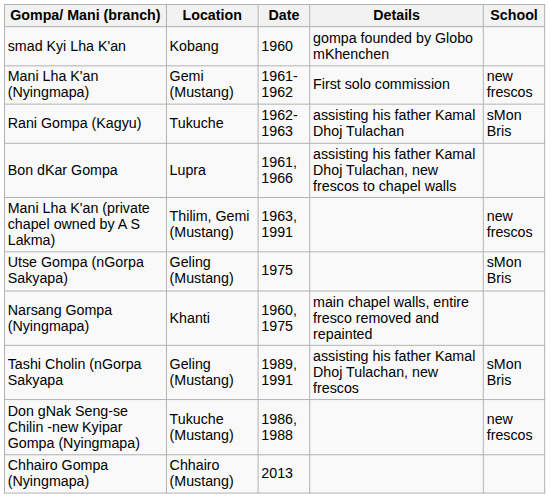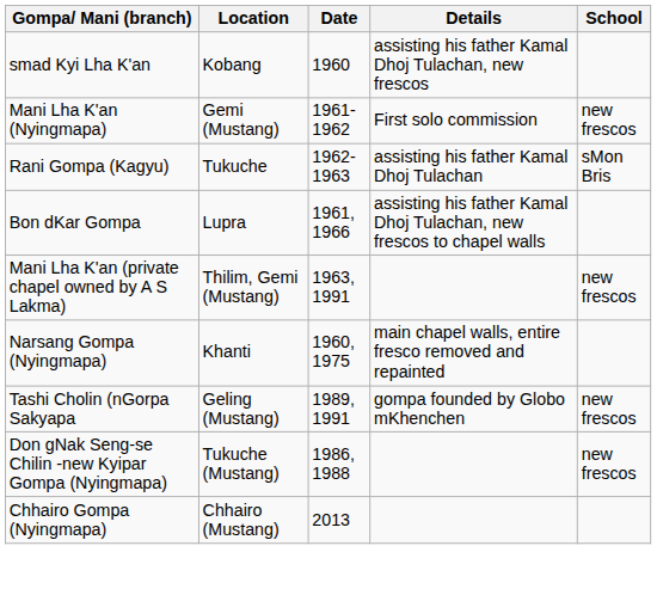smad Kyi Lha K'an | Details: gompa founded by Globo mKhenchen -> assisting his father Kamal Dhoj Tulachan, new frescos
- row: Utse Gompa (nGorpa Sakyapa) | Geling (Mustang) | 1975 | sMon Bris
Tashi Cholin (nGorpa Sakyapa | Details: assisting his father Kamal Dhoj Tulachan, new frescos -> gompa founded by Globo mKhenchen
Tashi Cholin (nGorpa Sakyapa | School: sMon Bris -> new frescos
